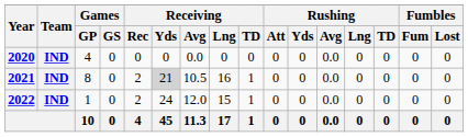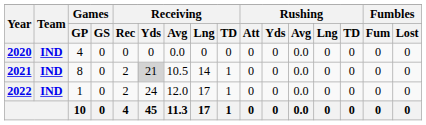2021 | Receiving / Lng: 16 -> 14
2022 | Receiving / Lng: 15 -> 17
